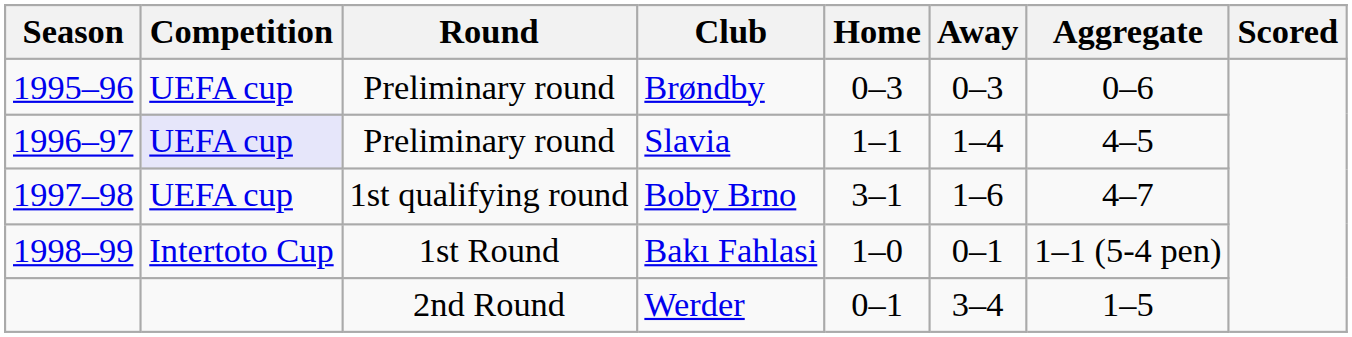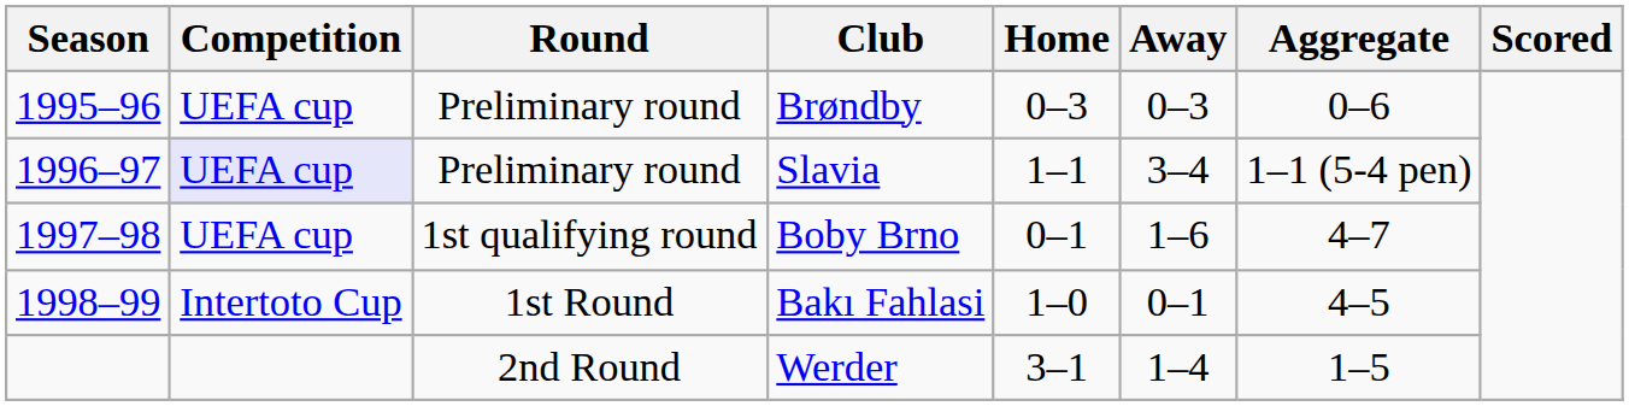Slavia | Away: 1–4 -> 3–4
Slavia | Aggregate: 4–5 -> 1–1 (5-4 pen)
Boby Brno | Home: 3–1 -> 0–1
Bakı Fahlasi | Aggregate: 1–1 (5-4 pen) -> 4–5
Werder | Home: 0–1 -> 3–1
Werder | Away: 3–4 -> 1–4
